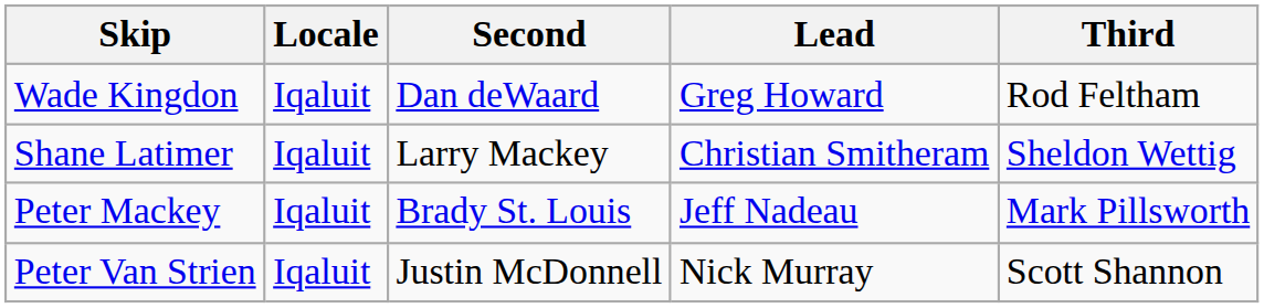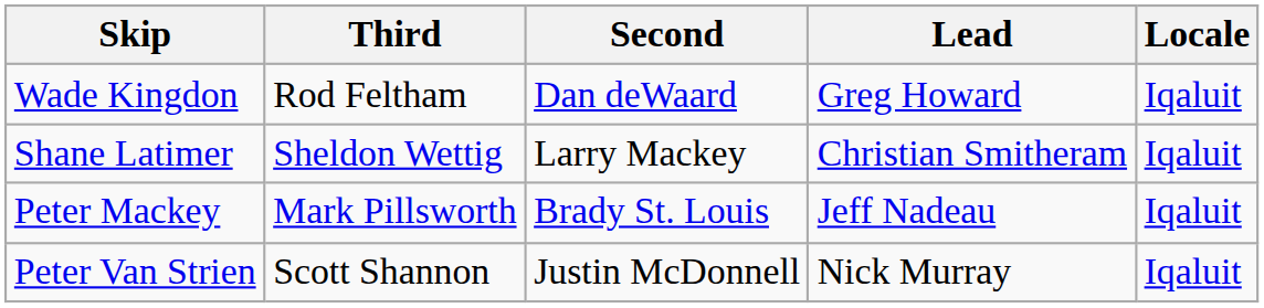columns swapped: Third <-> Locale
